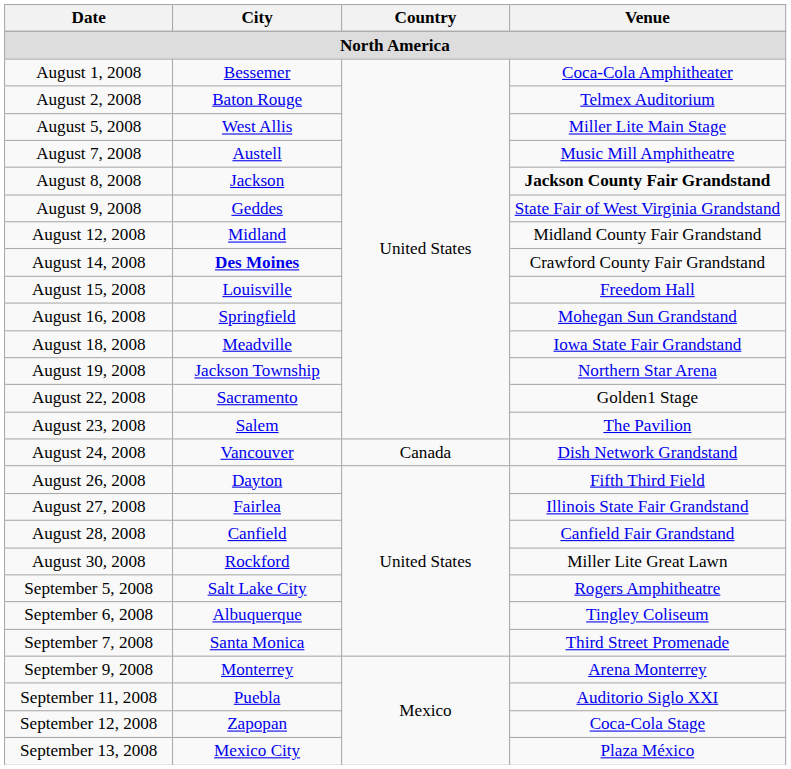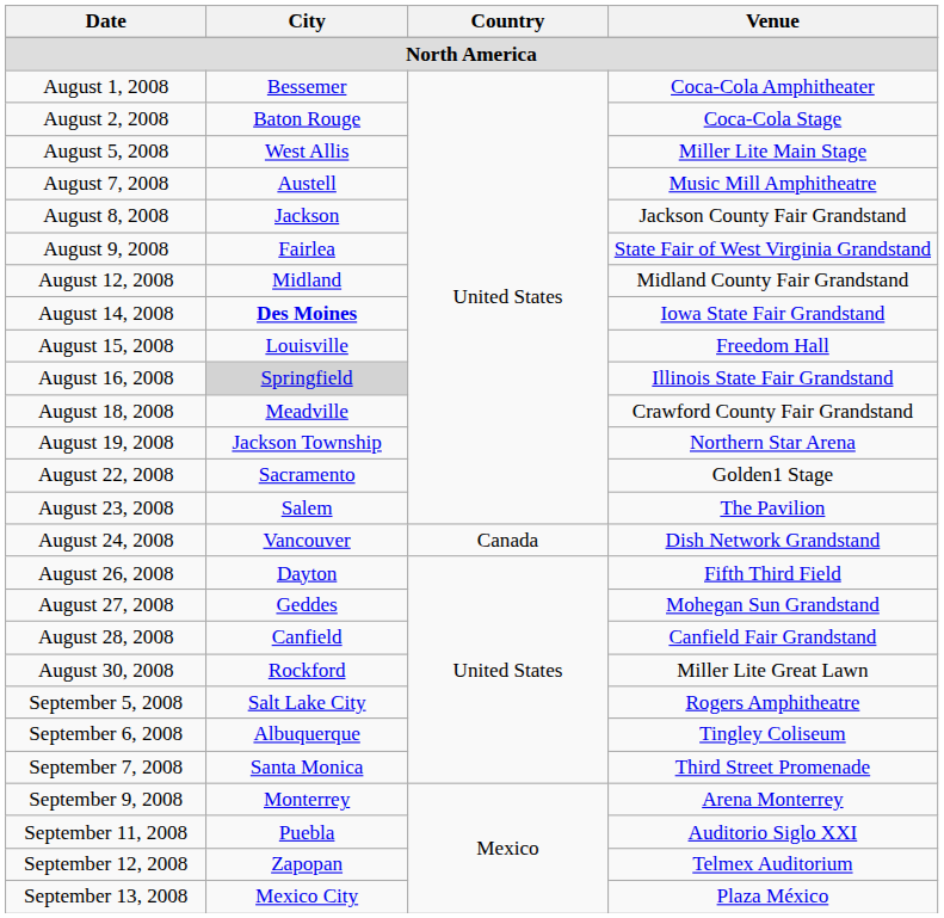August 2, 2008 | Venue: Telmex Auditorium -> Coca-Cola Stage
August 8, 2008 | Venue: bold -> normal
August 9, 2008 | City: Geddes -> Fairlea
August 14, 2008 | Venue: Crawford County Fair Grandstand -> Iowa State Fair Grandstand
August 16, 2008 | City: no background -> lightgrey background
August 16, 2008 | Venue: Mohegan Sun Grandstand -> Illinois State Fair Grandstand
August 18, 2008 | Venue: Iowa State Fair Grandstand -> Crawford County Fair Grandstand
August 27, 2008 | City: Fairlea -> Geddes
August 27, 2008 | Venue: Illinois State Fair Grandstand -> Mohegan Sun Grandstand
September 12, 2008 | Venue: Coca-Cola Stage -> Telmex Auditorium
